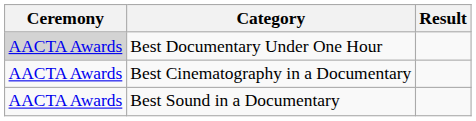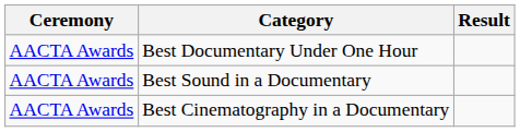Best Documentary Under One Hour | Ceremony: lightgrey background -> no background
rows swapped: Best Cinematography in a Documentary <-> Best Sound in a Documentary
